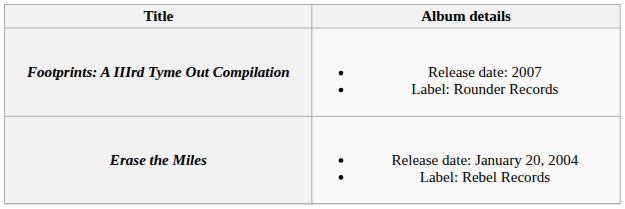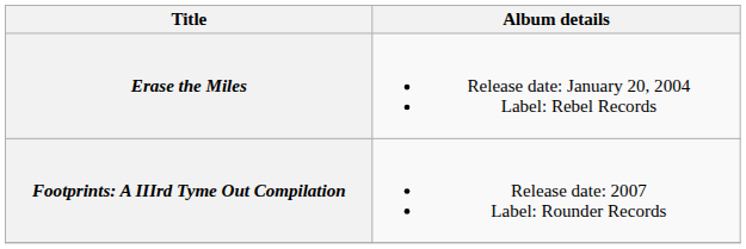rows swapped: Erase the Miles <-> Footprints: A IIIrd Tyme Out Compilation
